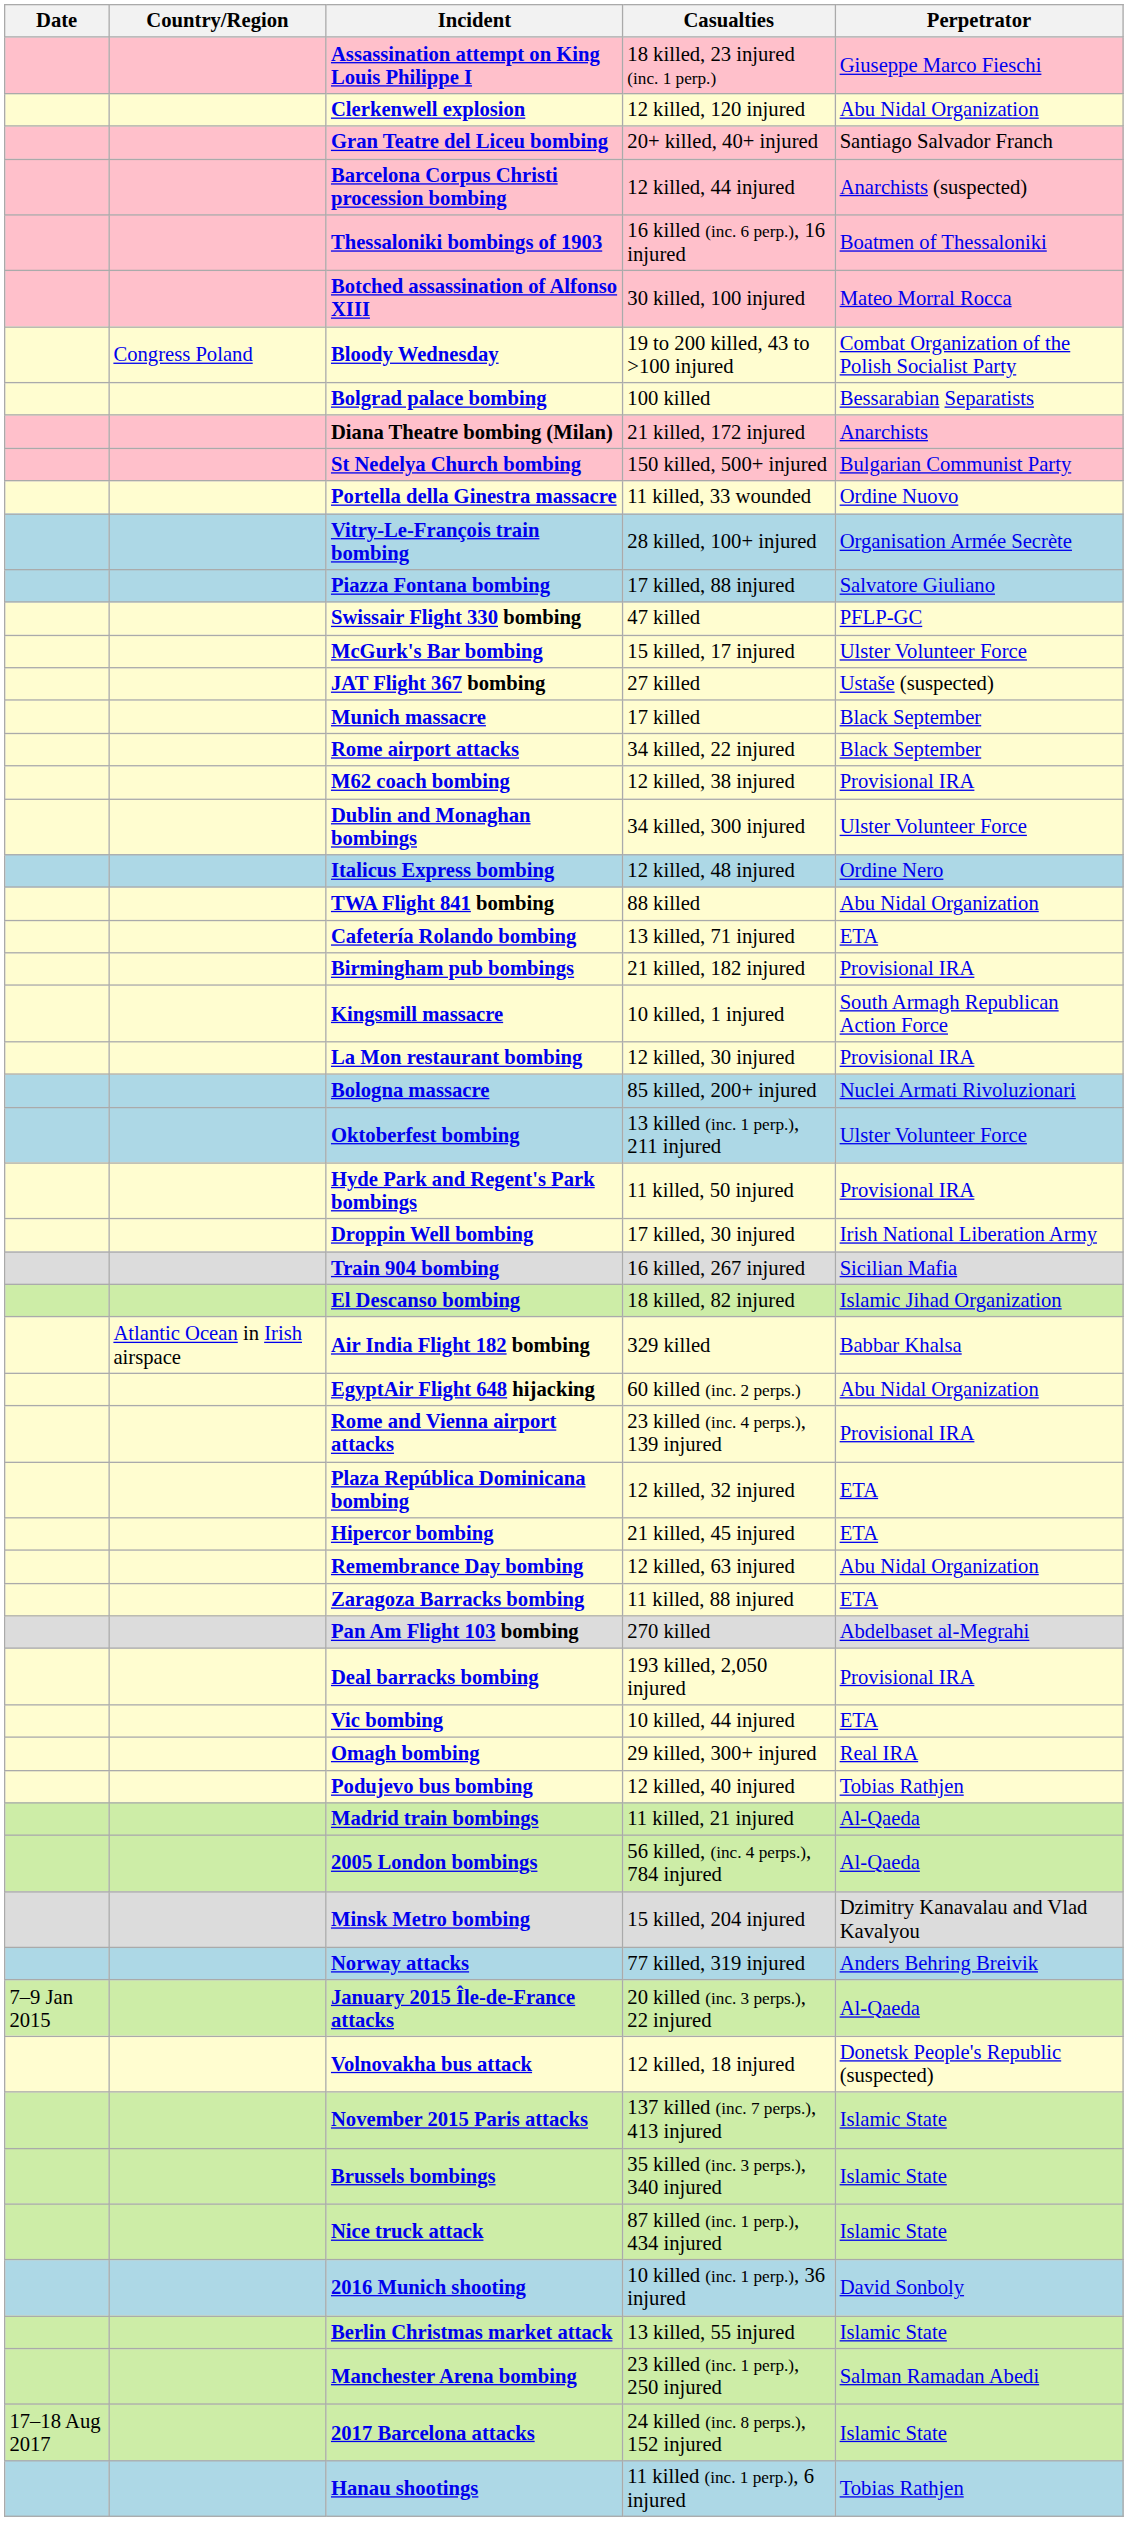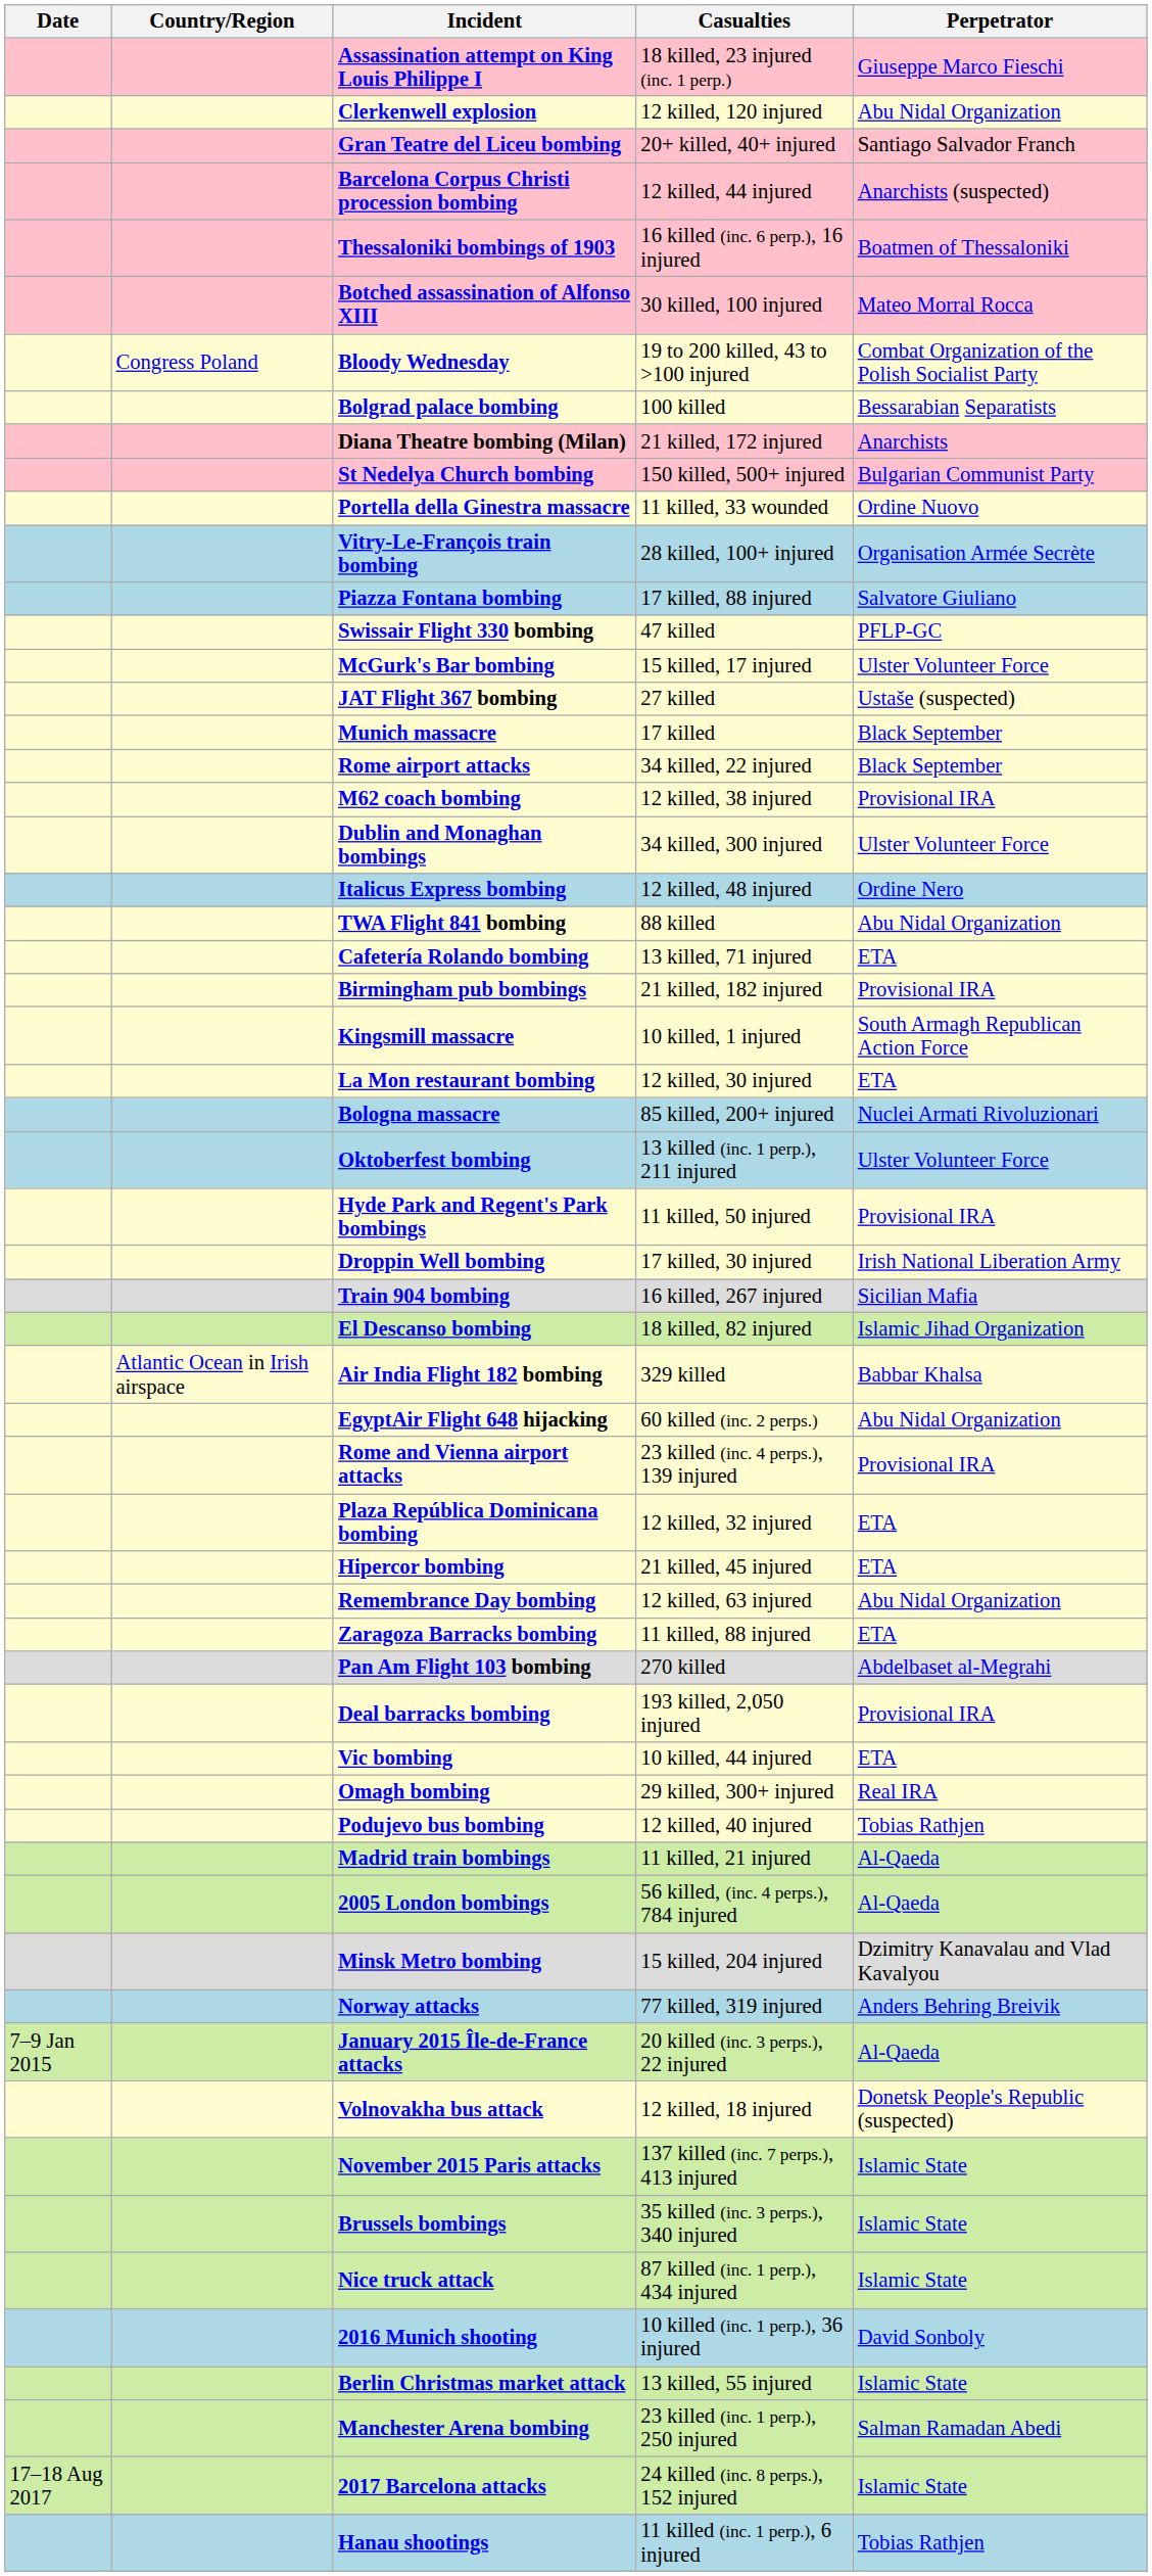La Mon restaurant bombing | Perpetrator: Provisional IRA -> ETA
